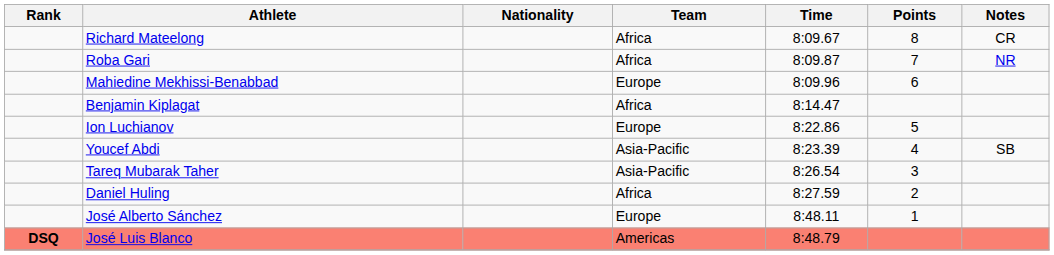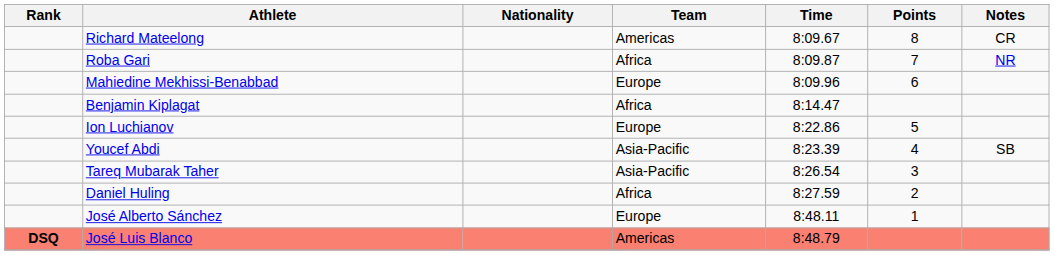Richard Mateelong | Team: Africa -> Americas
